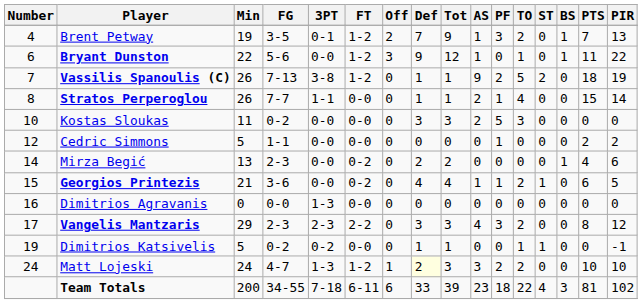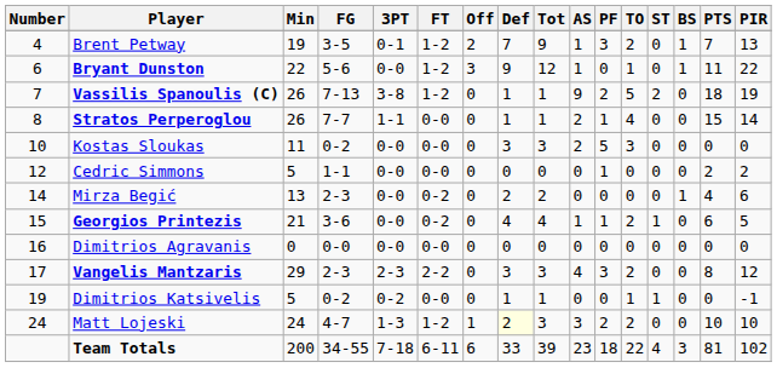Dimitrios Agravanis | 3PT: 1-3 -> 0-0
